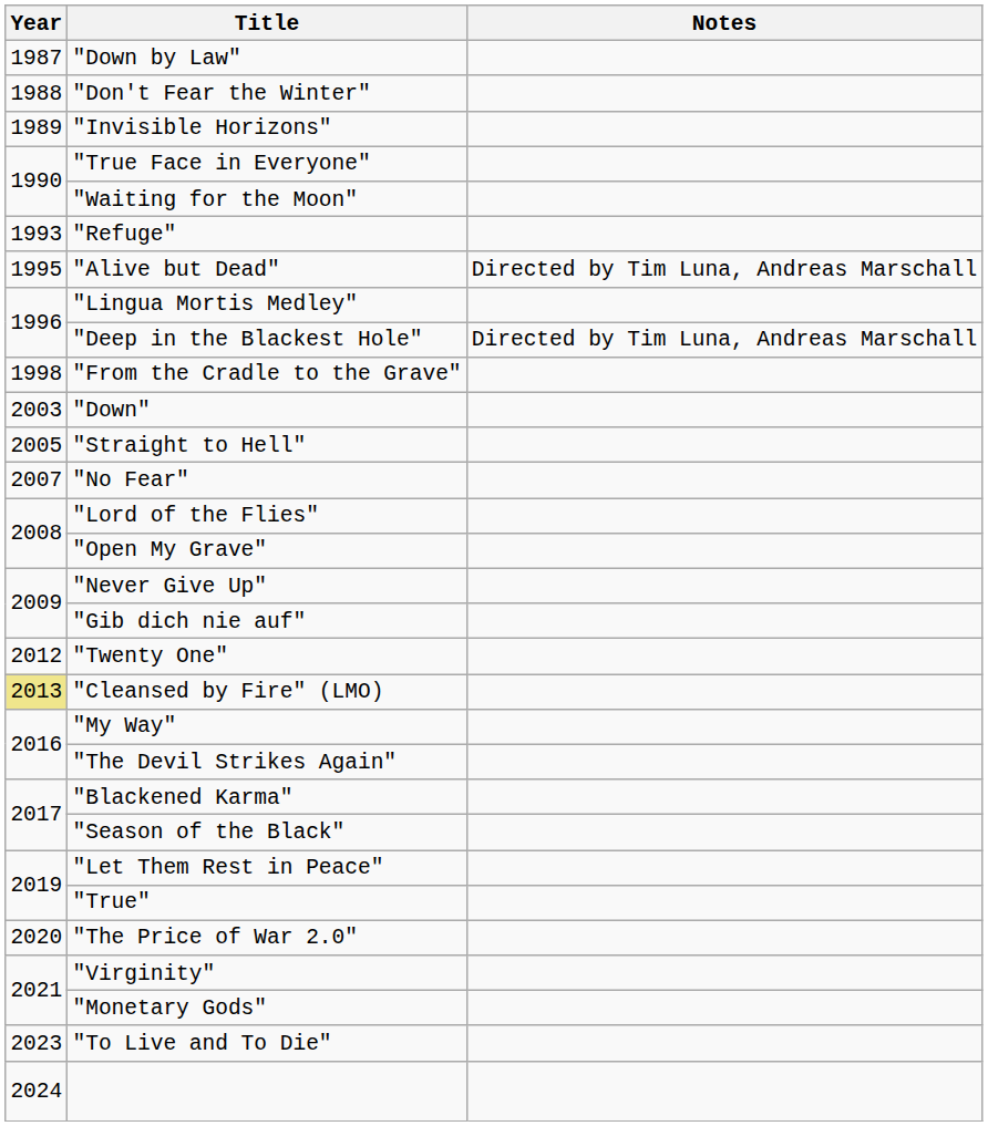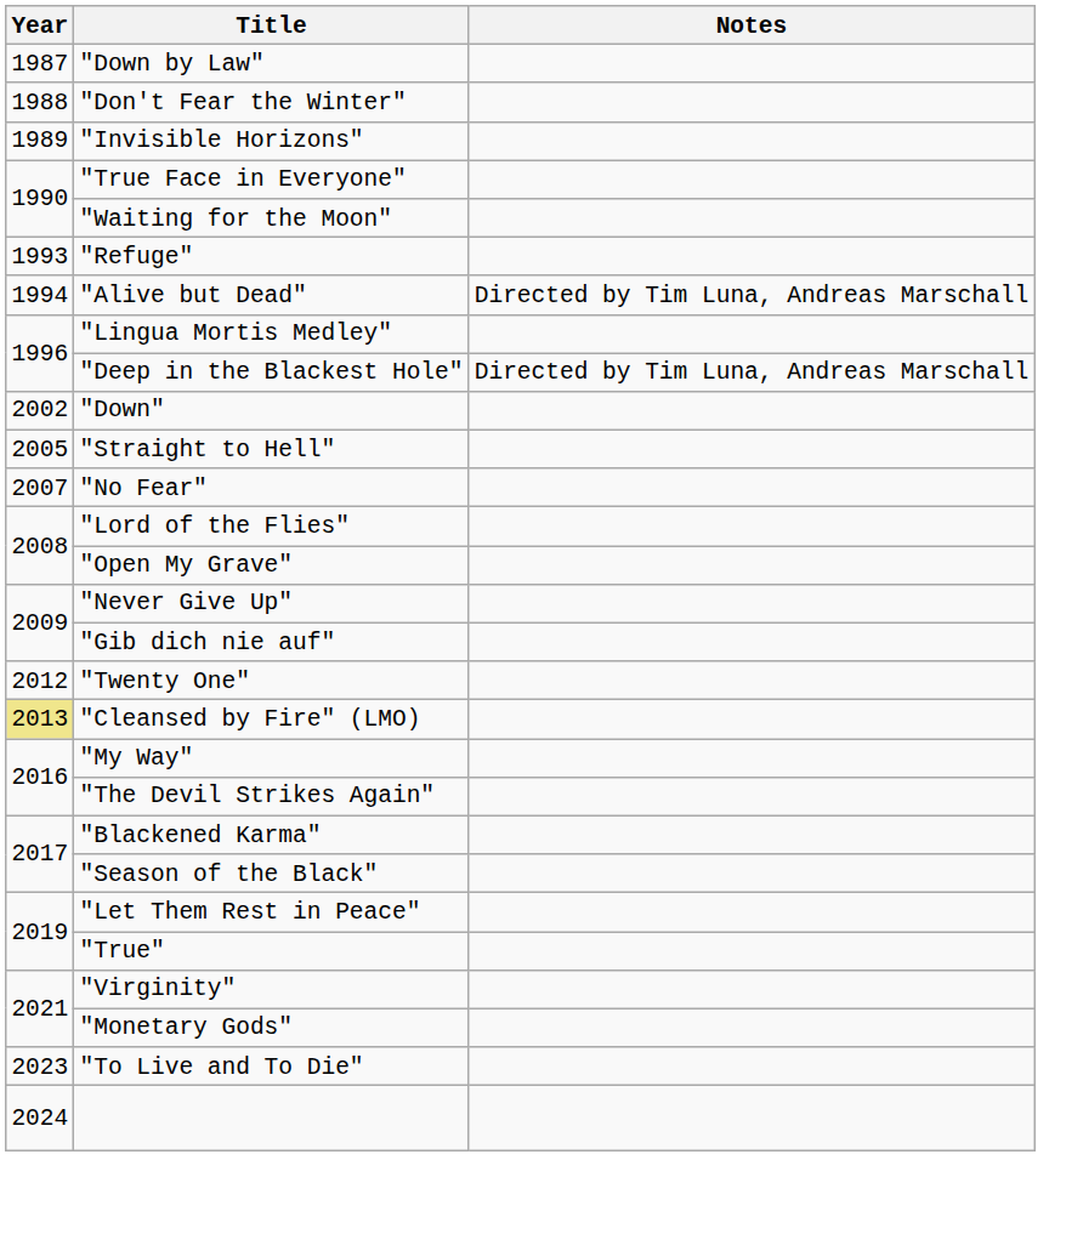"Alive but Dead" | Year: 1995 -> 1994
- row: 1998 | "From the Cradle to the Grave"
"Down" | Year: 2003 -> 2002
- row: 2020 | "The Price of War 2.0"
